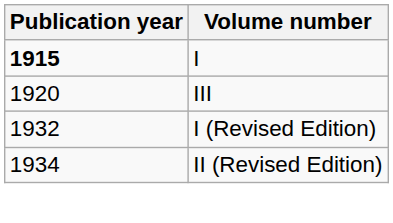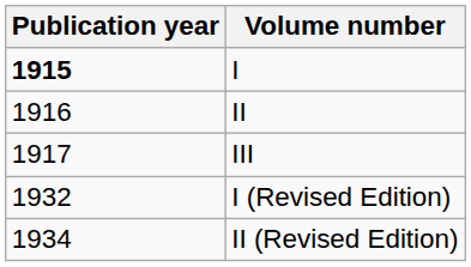+ row: 1916 | II
III | Publication year: 1920 -> 1917
